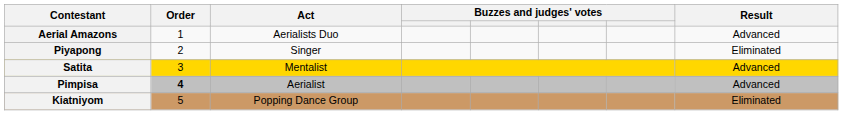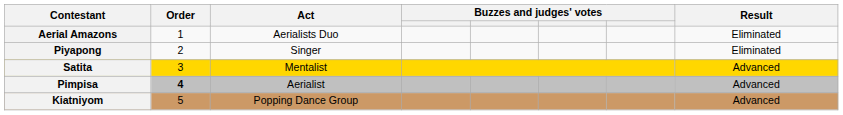Aerial Amazons | Result: Advanced -> Eliminated
Kiatniyom | Result: Eliminated -> Advanced
